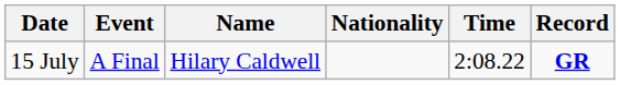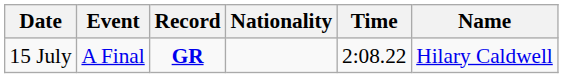columns swapped: Name <-> Record
